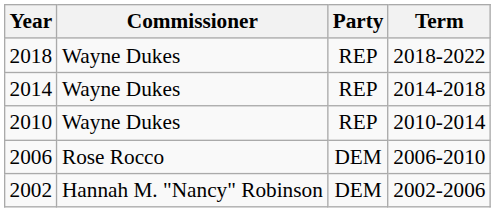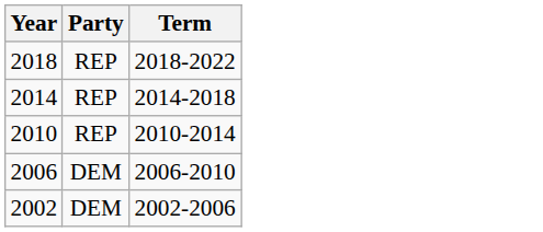- column: Commissioner | Wayne Dukes | Wayne Dukes | Wayne Dukes | Rose Rocco | Hannah M. "Nancy" Robinson
